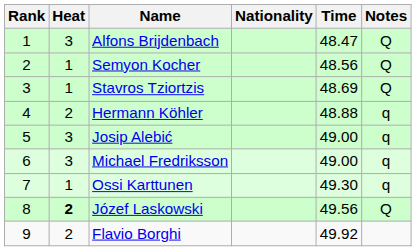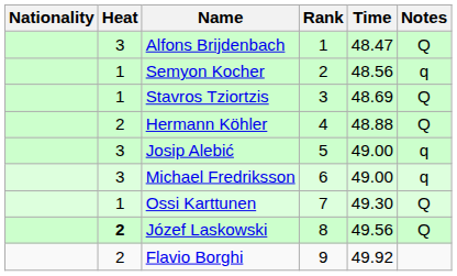columns swapped: Rank <-> Nationality
Semyon Kocher | Notes: Q -> q
Hermann Köhler | Notes: q -> Q
Ossi Karttunen | Notes: q -> Q
